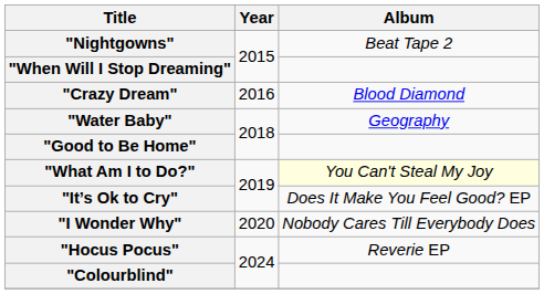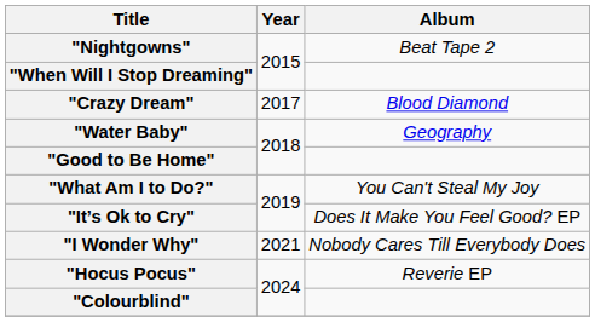"Crazy Dream" | Year: 2016 -> 2017
"What Am I to Do?" | Album: lightyellow background -> no background
"I Wonder Why" | Year: 2020 -> 2021
